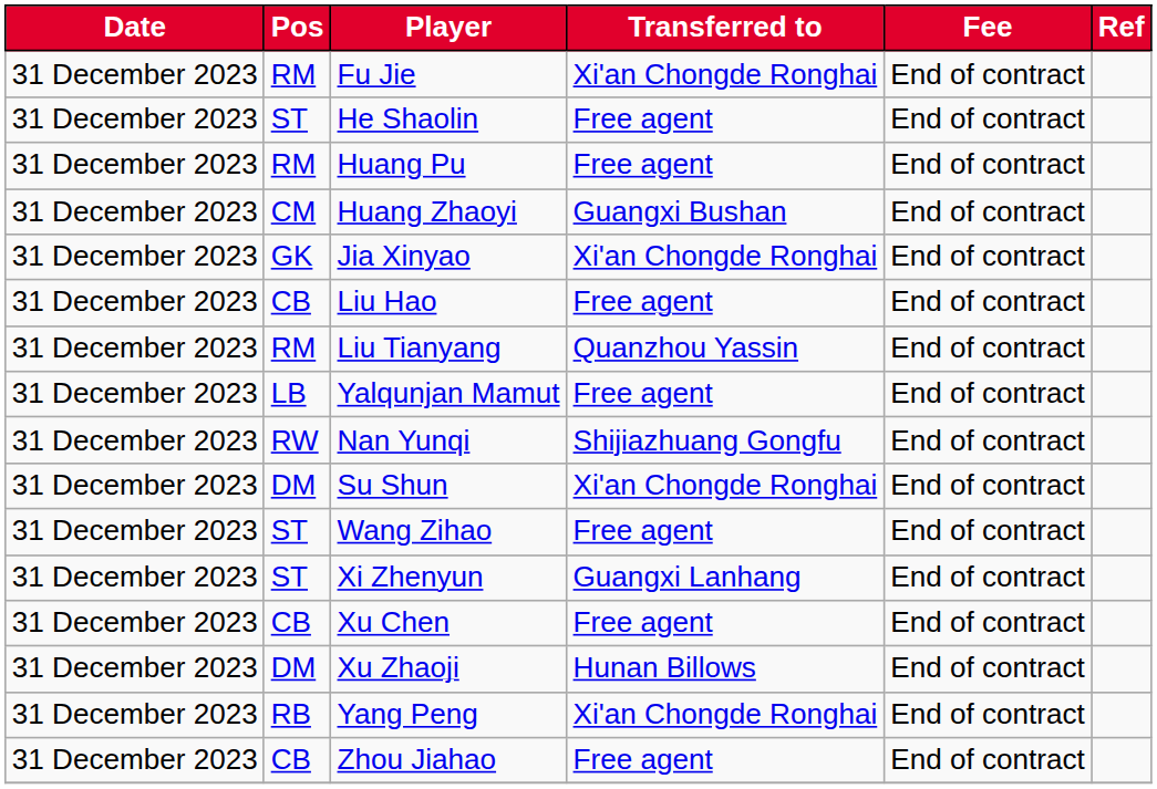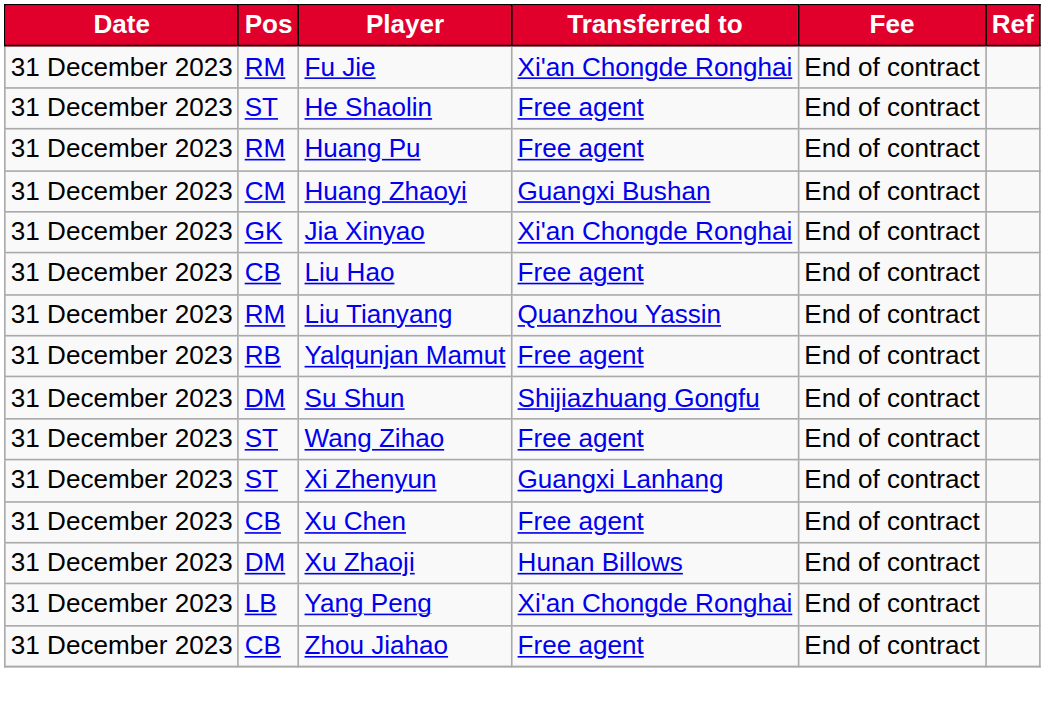Yalqunjan Mamut | Pos: LB -> RB
- row: 31 December 2023 | RW | Nan Yunqi | Shijiazhuang Gongfu | End of contract
Su Shun | Transferred to: Xi'an Chongde Ronghai -> Shijiazhuang Gongfu
Yang Peng | Pos: RB -> LB
